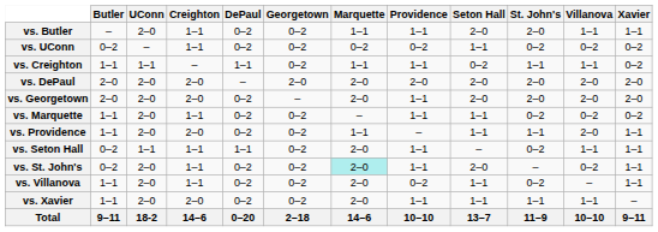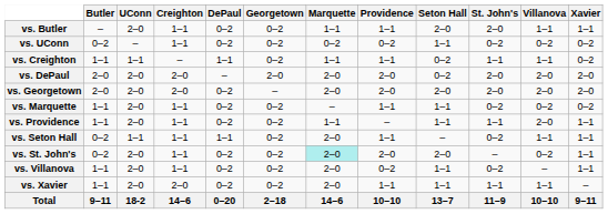vs. DePaul | Seton Hall: 2–0 -> 0–2
vs. Georgetown | Providence: 1–1 -> 2–0
vs. Providence | Creighton: 2–0 -> 1–1
vs. St. John's | Providence: 1–1 -> 2–0
